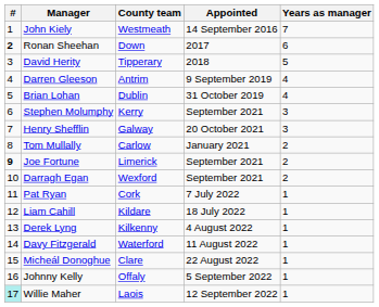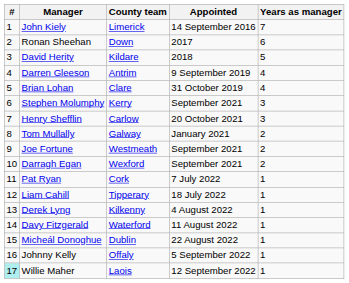John Kiely | County team: Westmeath -> Limerick
Ronan Sheehan | #: bold -> normal
David Herity | County team: Tipperary -> Kildare
Brian Lohan | County team: Dublin -> Clare
Henry Shefflin | County team: Galway -> Carlow
Tom Mullally | County team: Carlow -> Galway
Joe Fortune | #: bold -> normal
Joe Fortune | County team: Limerick -> Westmeath
Liam Cahill | County team: Kildare -> Tipperary
Micheál Donoghue | County team: Clare -> Dublin
